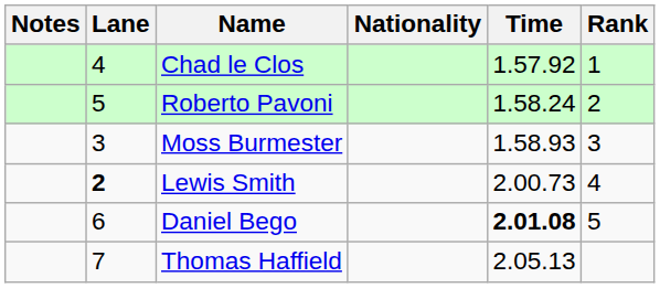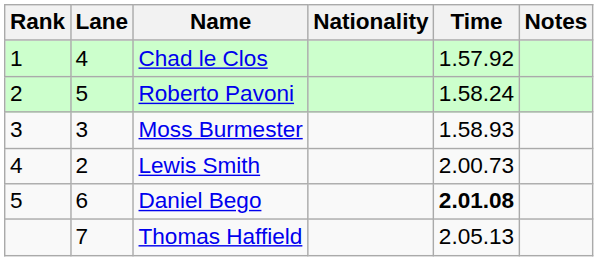columns swapped: Rank <-> Notes
Lewis Smith | Lane: bold -> normal
